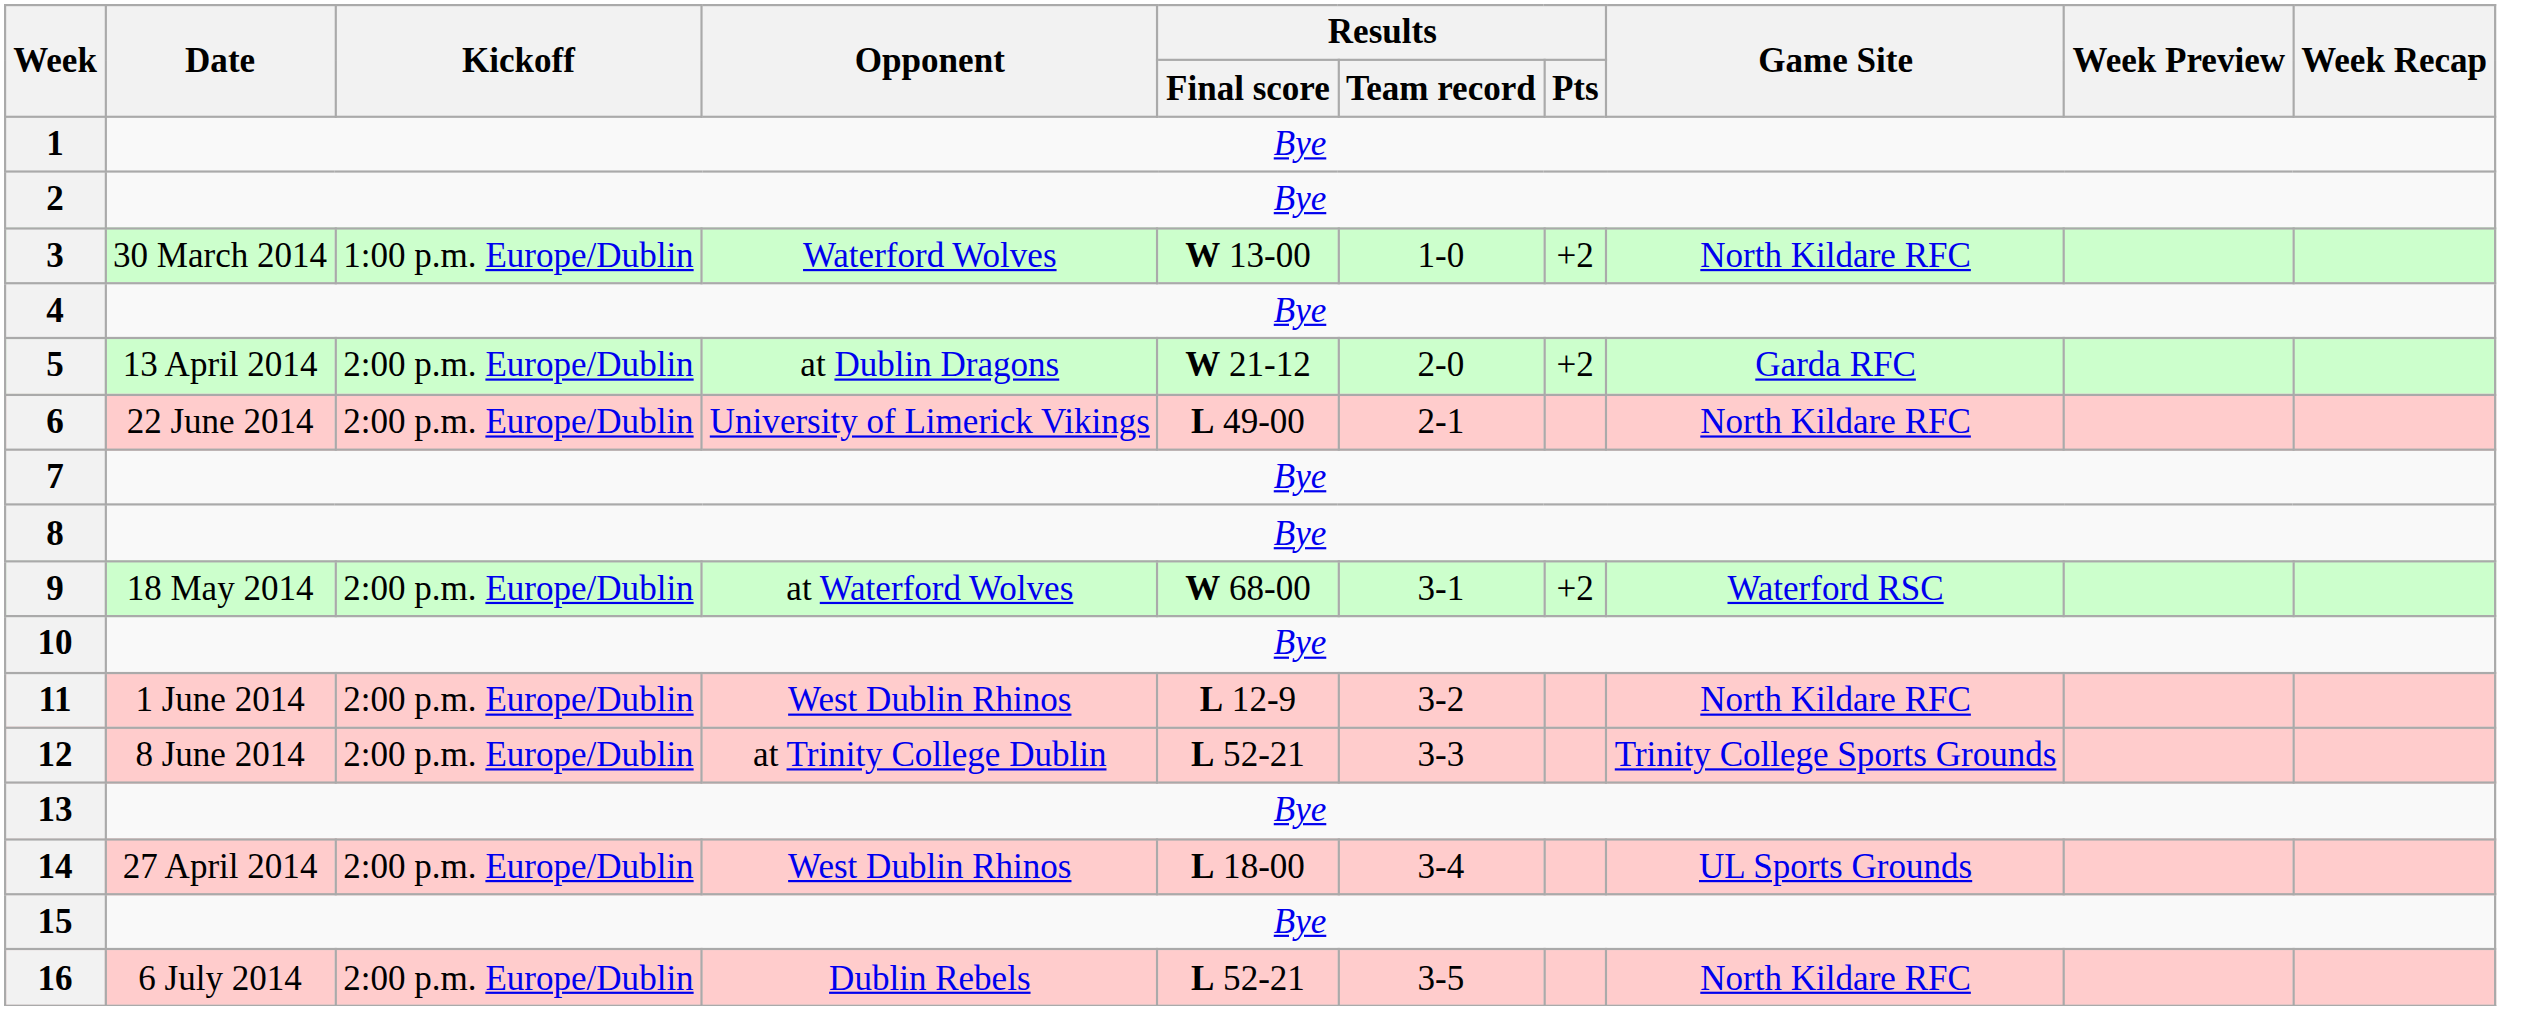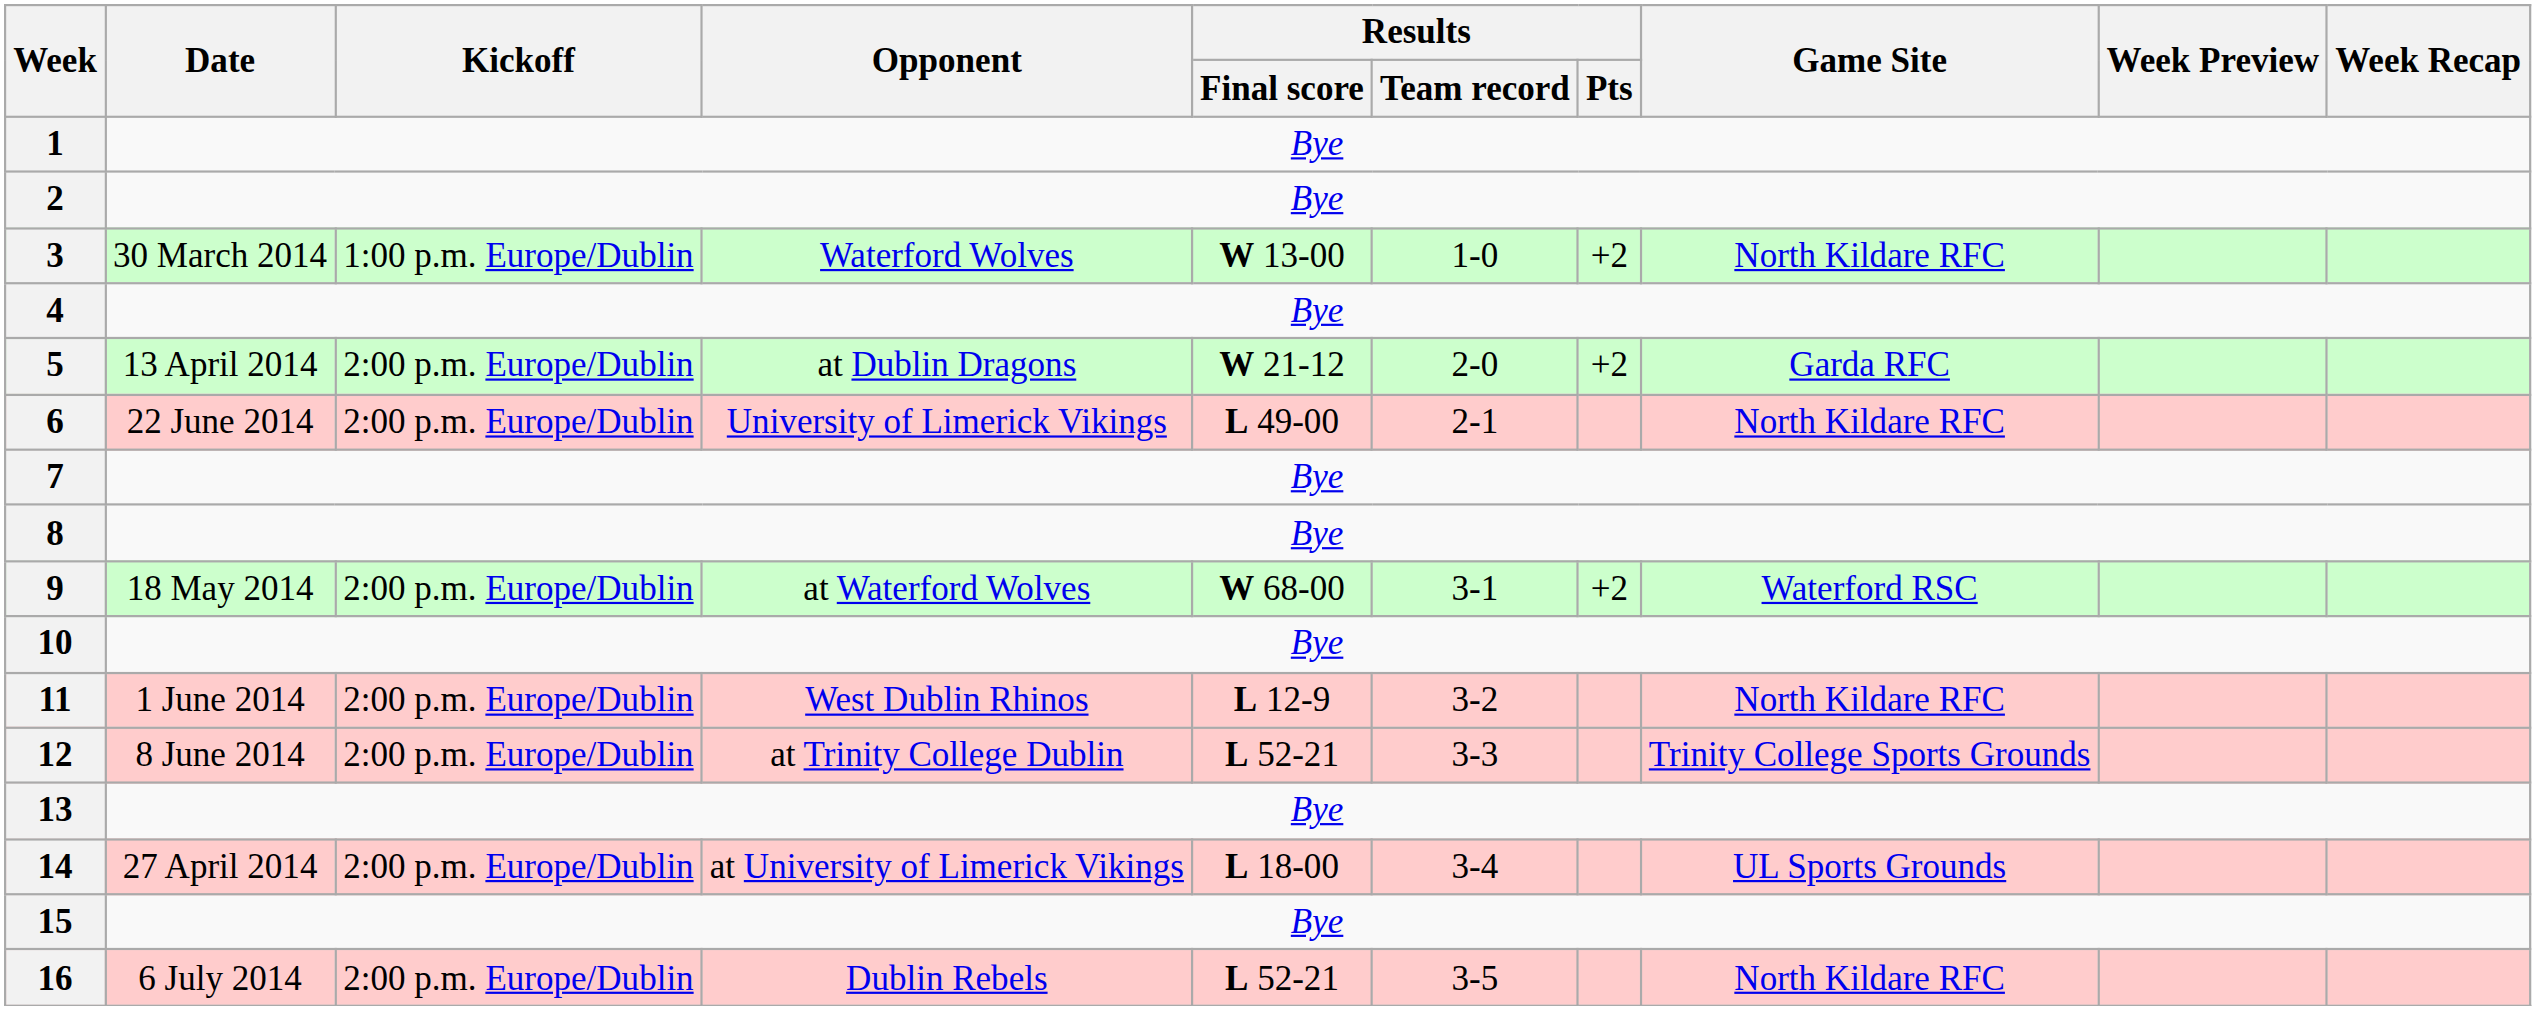14 | Opponent: West Dublin Rhinos -> at University of Limerick Vikings
